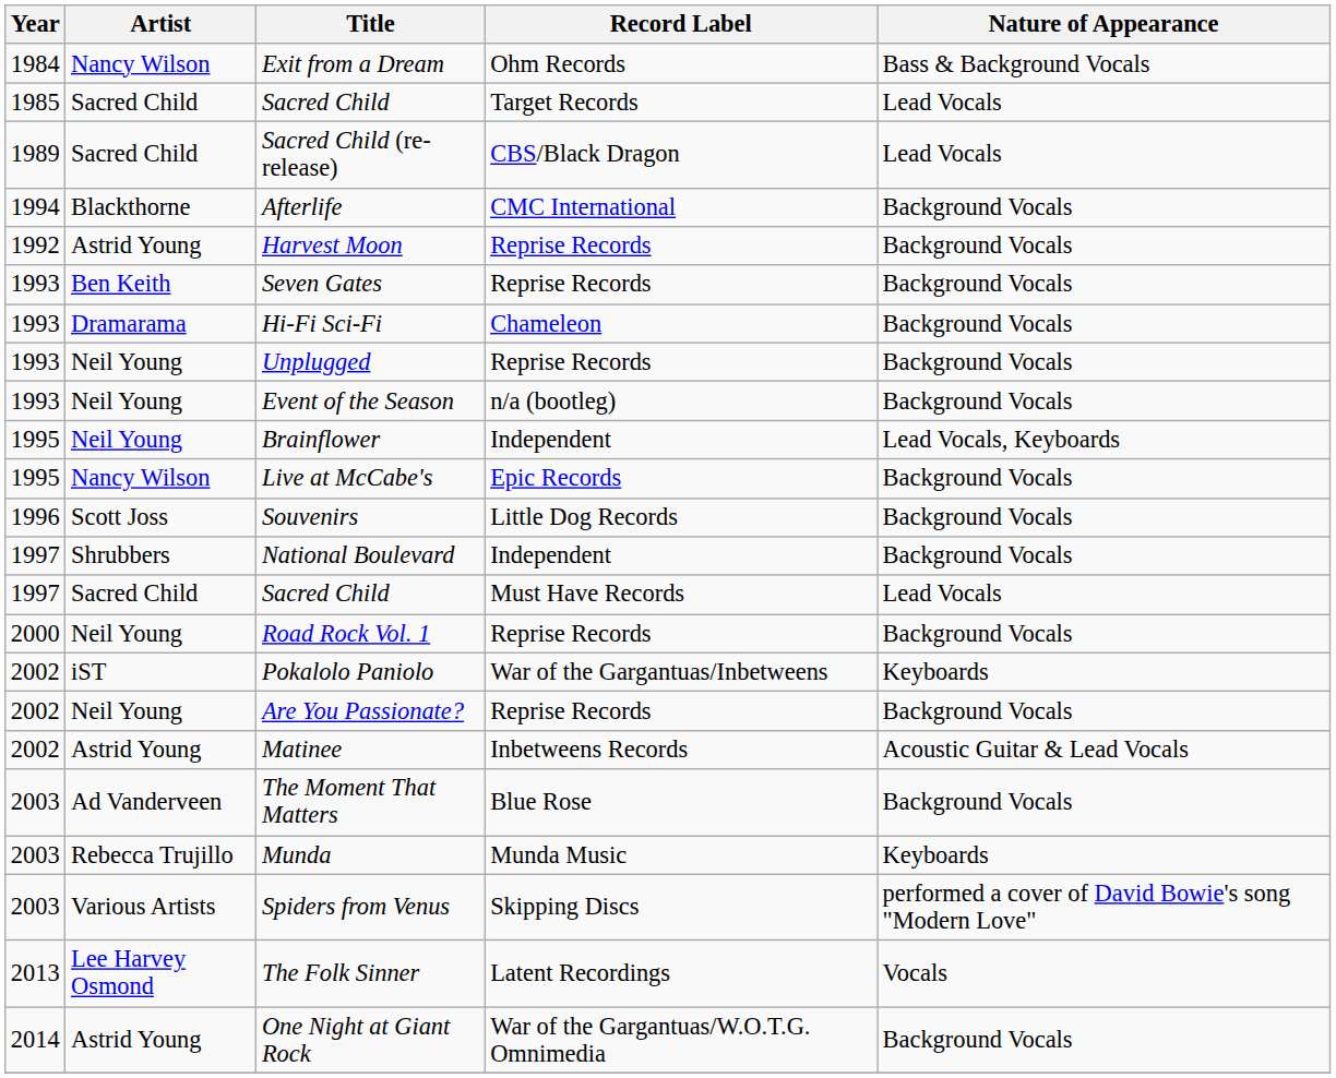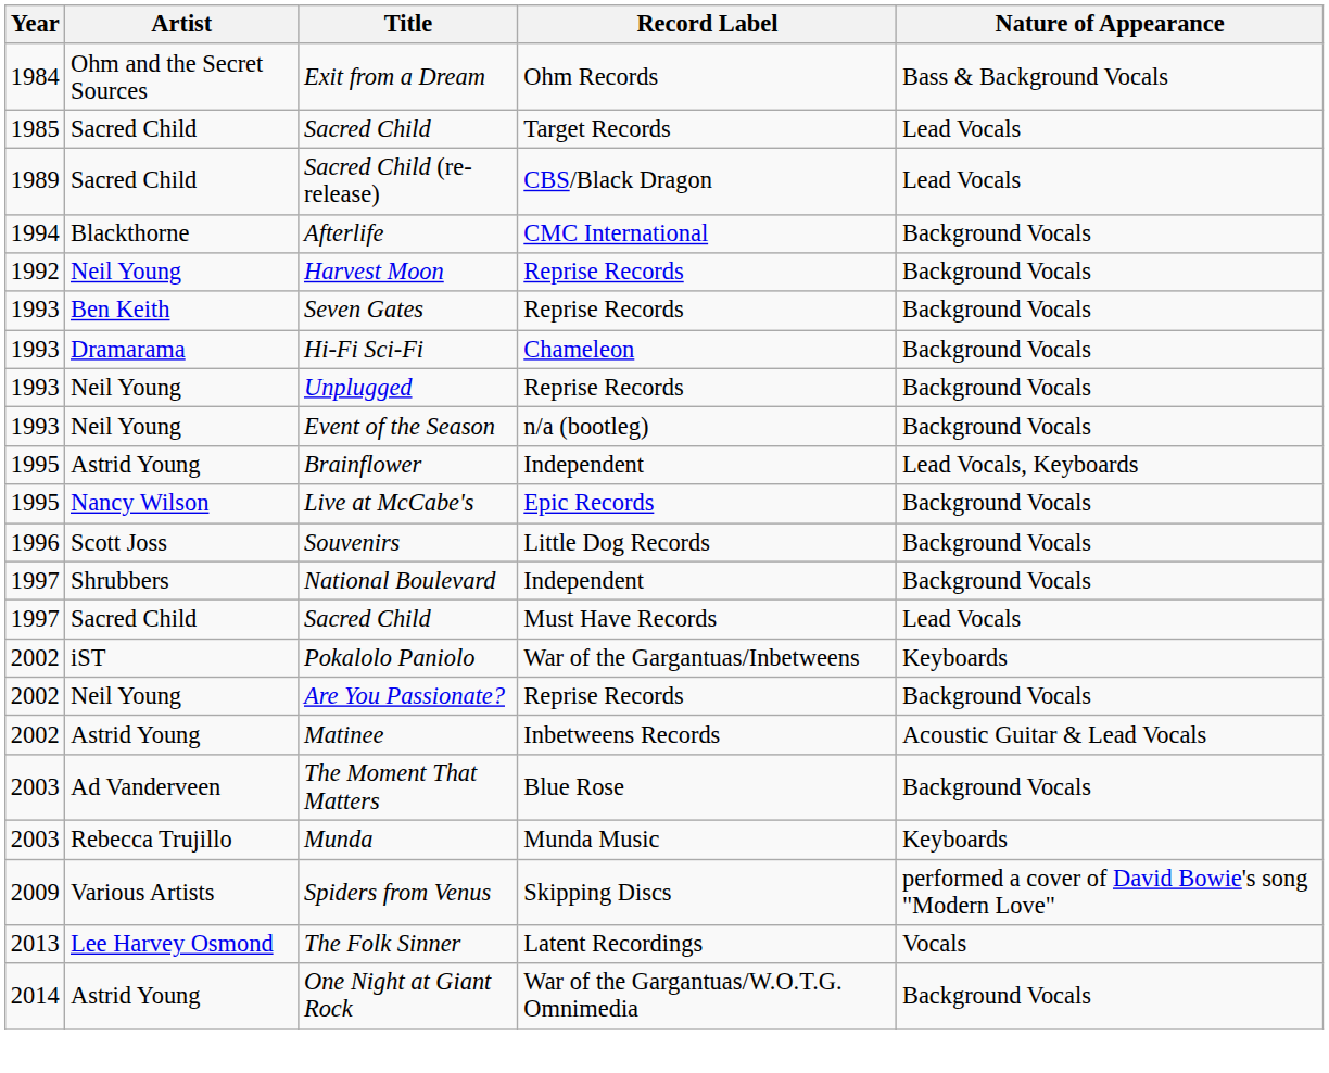Exit from a Dream | Artist: Nancy Wilson -> Ohm and the Secret Sources
Harvest Moon | Artist: Astrid Young -> Neil Young
Brainflower | Artist: Neil Young -> Astrid Young
- row: 2000 | Neil Young | Road Rock Vol. 1 | Reprise Records | Background Vocals
Spiders from Venus | Year: 2003 -> 2009
